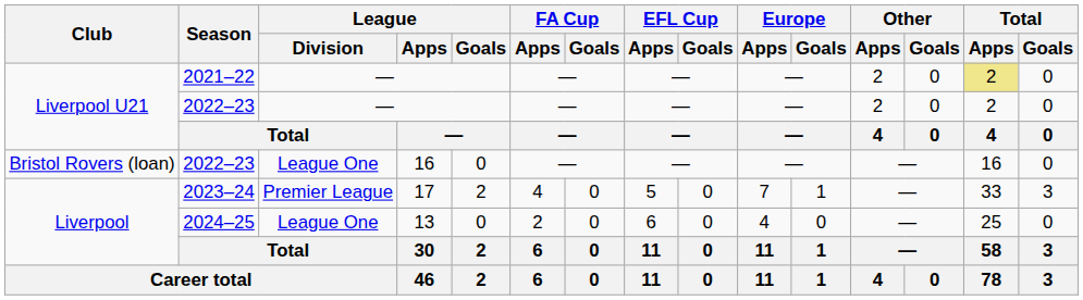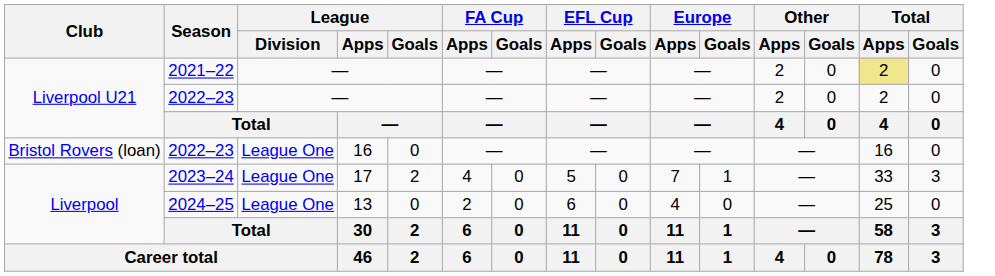2023–24 | League / Division: Premier League -> League One
